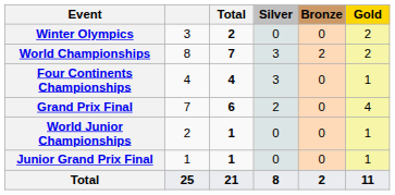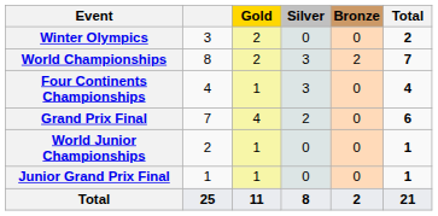columns swapped: Gold <-> Total
